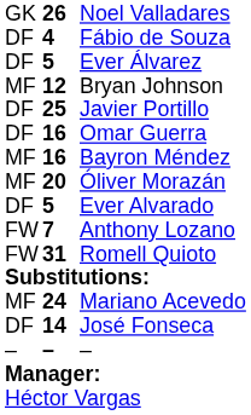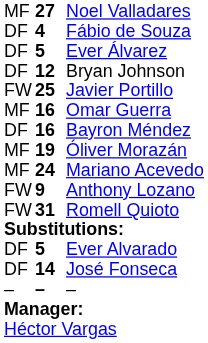Noel Valladares | column 1: GK -> MF
Noel Valladares | column 2: 26 -> 27
Bryan Johnson | column 1: MF -> DF
Javier Portillo | column 1: DF -> FW
Omar Guerra | column 1: DF -> MF
Bayron Méndez | column 1: MF -> DF
Óliver Morazán | column 2: 20 -> 19
rows swapped: Mariano Acevedo <-> Ever Alvarado
Anthony Lozano | column 2: 7 -> 9
